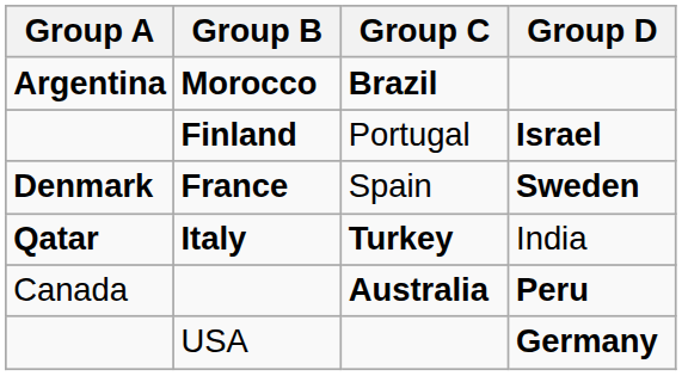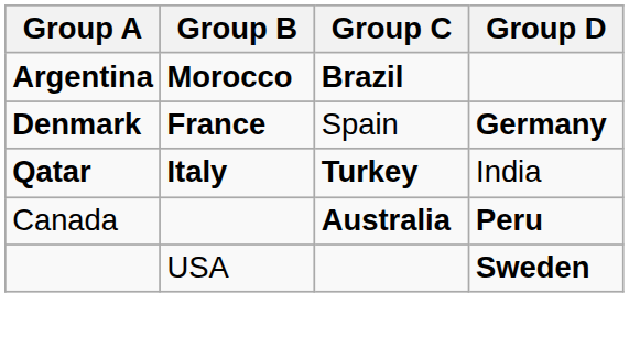- row: Finland | Portugal | Israel
France | Group D: Sweden -> Germany
USA | Group D: Germany -> Sweden
